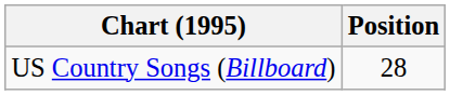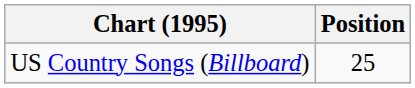US Country Songs (Billboard) | Position: 28 -> 25
